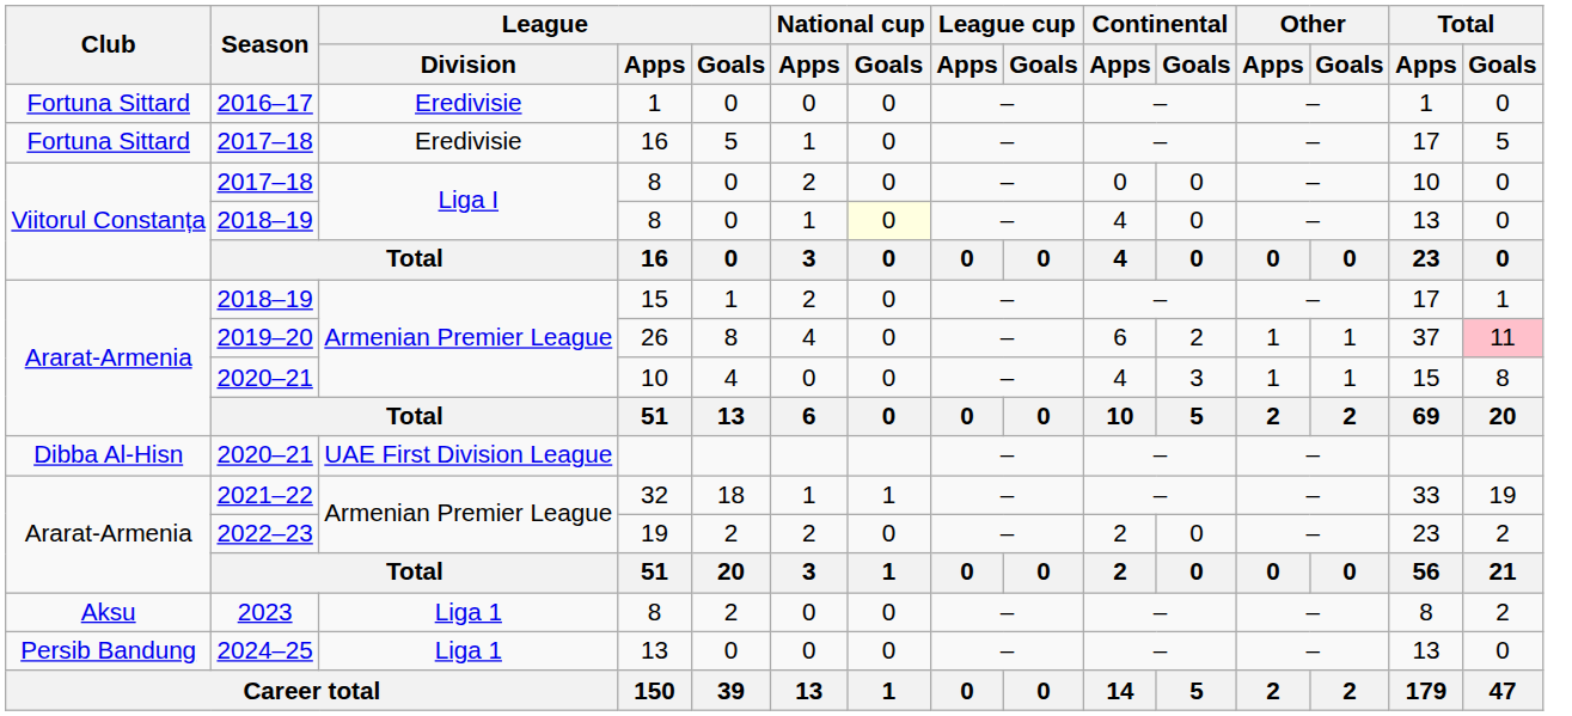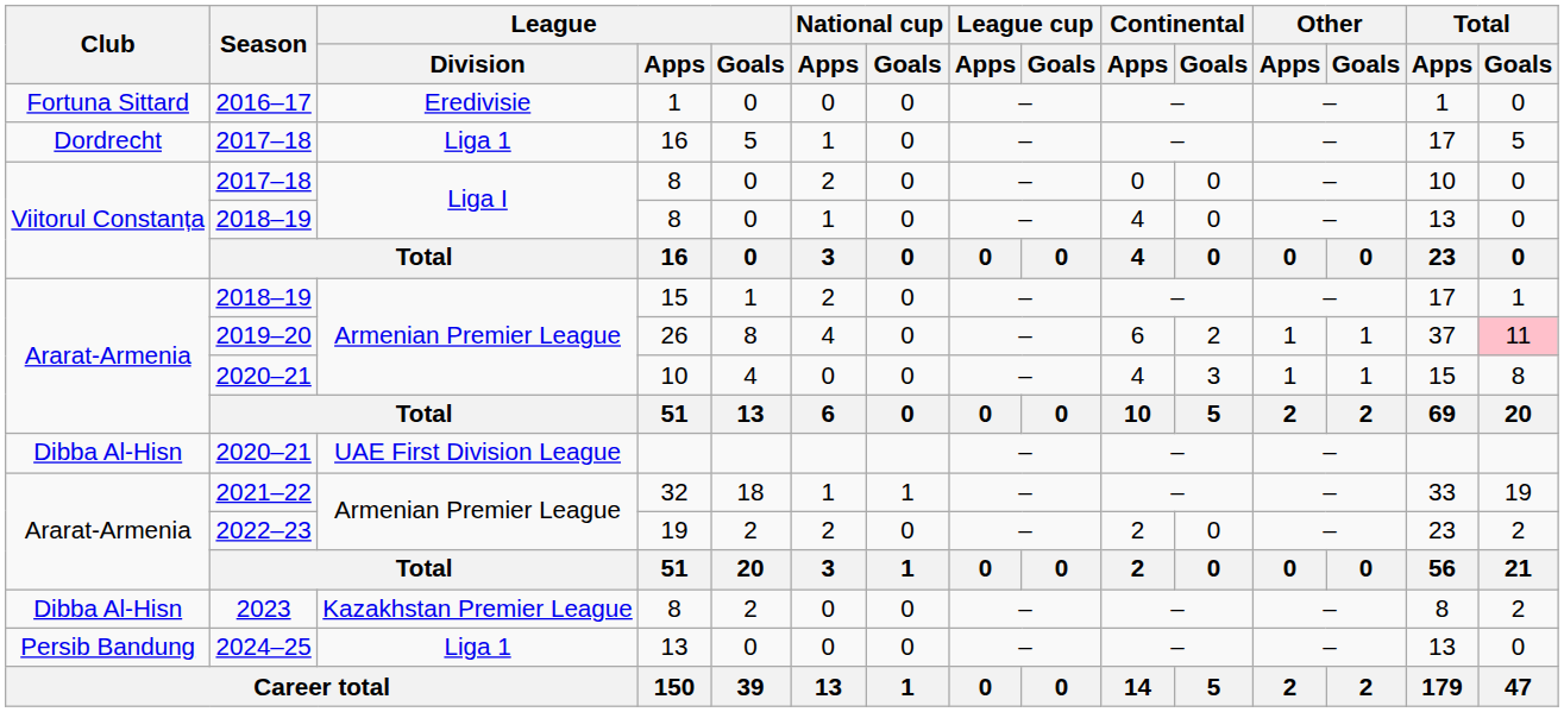2017–18 / 16 | Club: Fortuna Sittard -> Dordrecht
2017–18 / 16 | League / Division: Eredivisie -> Liga 1
2018–19 / 8 | National cup / Goals: lightyellow background -> no background
2023 / 8 | Club: Aksu -> Dibba Al-Hisn
2023 / 8 | League / Division: Liga 1 -> Kazakhstan Premier League
